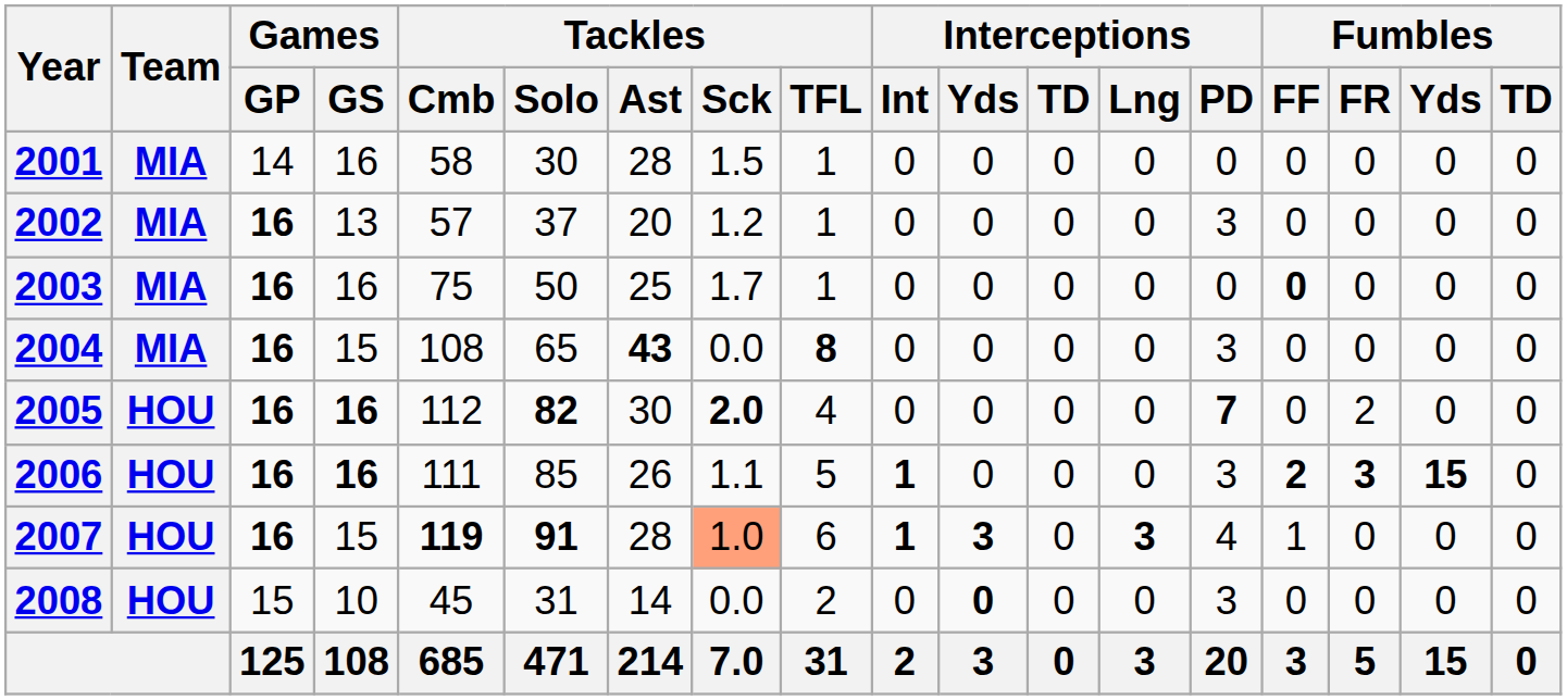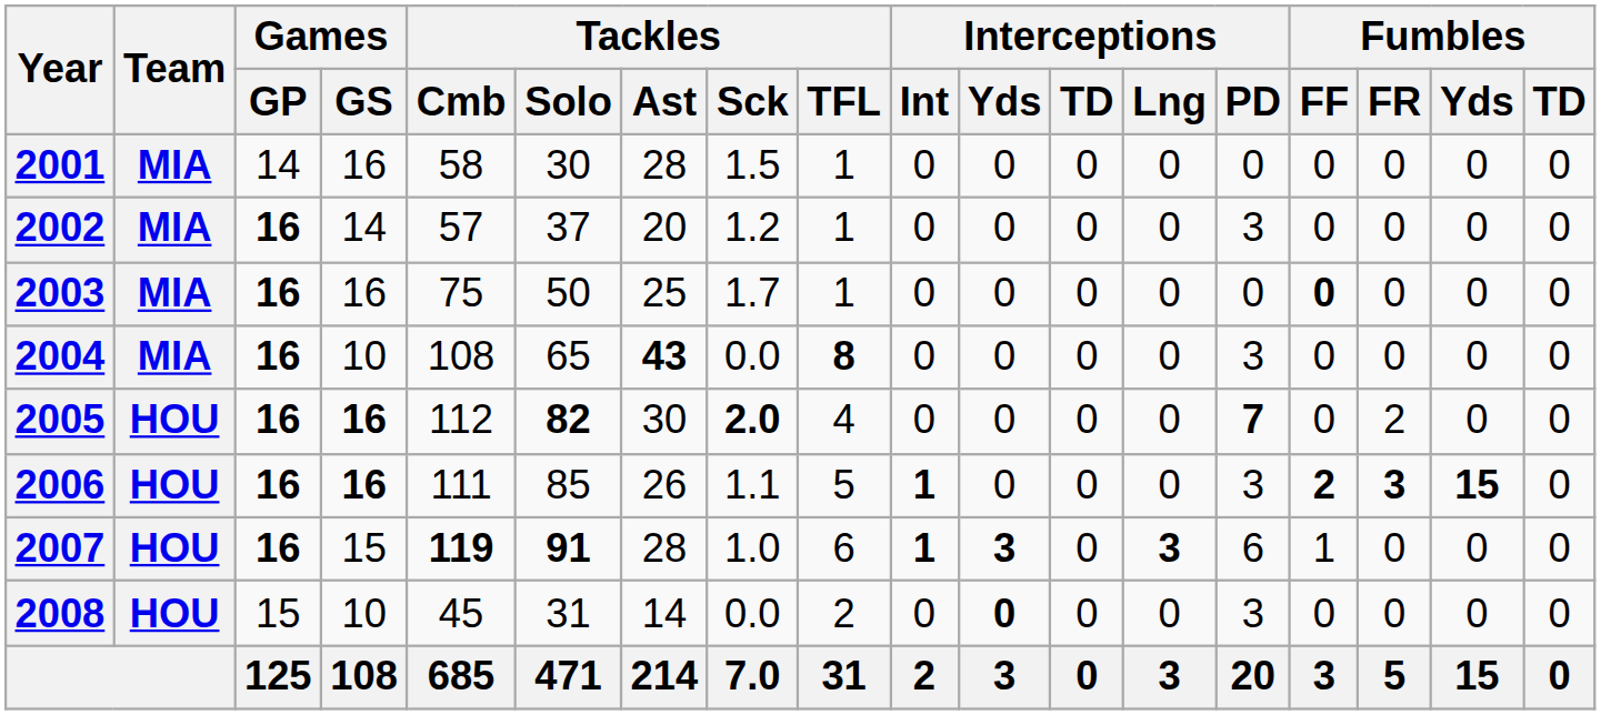2002 | Games / GS: 13 -> 14
2004 | Games / GS: 15 -> 10
2007 | Tackles / Sck: lightsalmon background -> no background
2007 | Interceptions / PD: 4 -> 6
